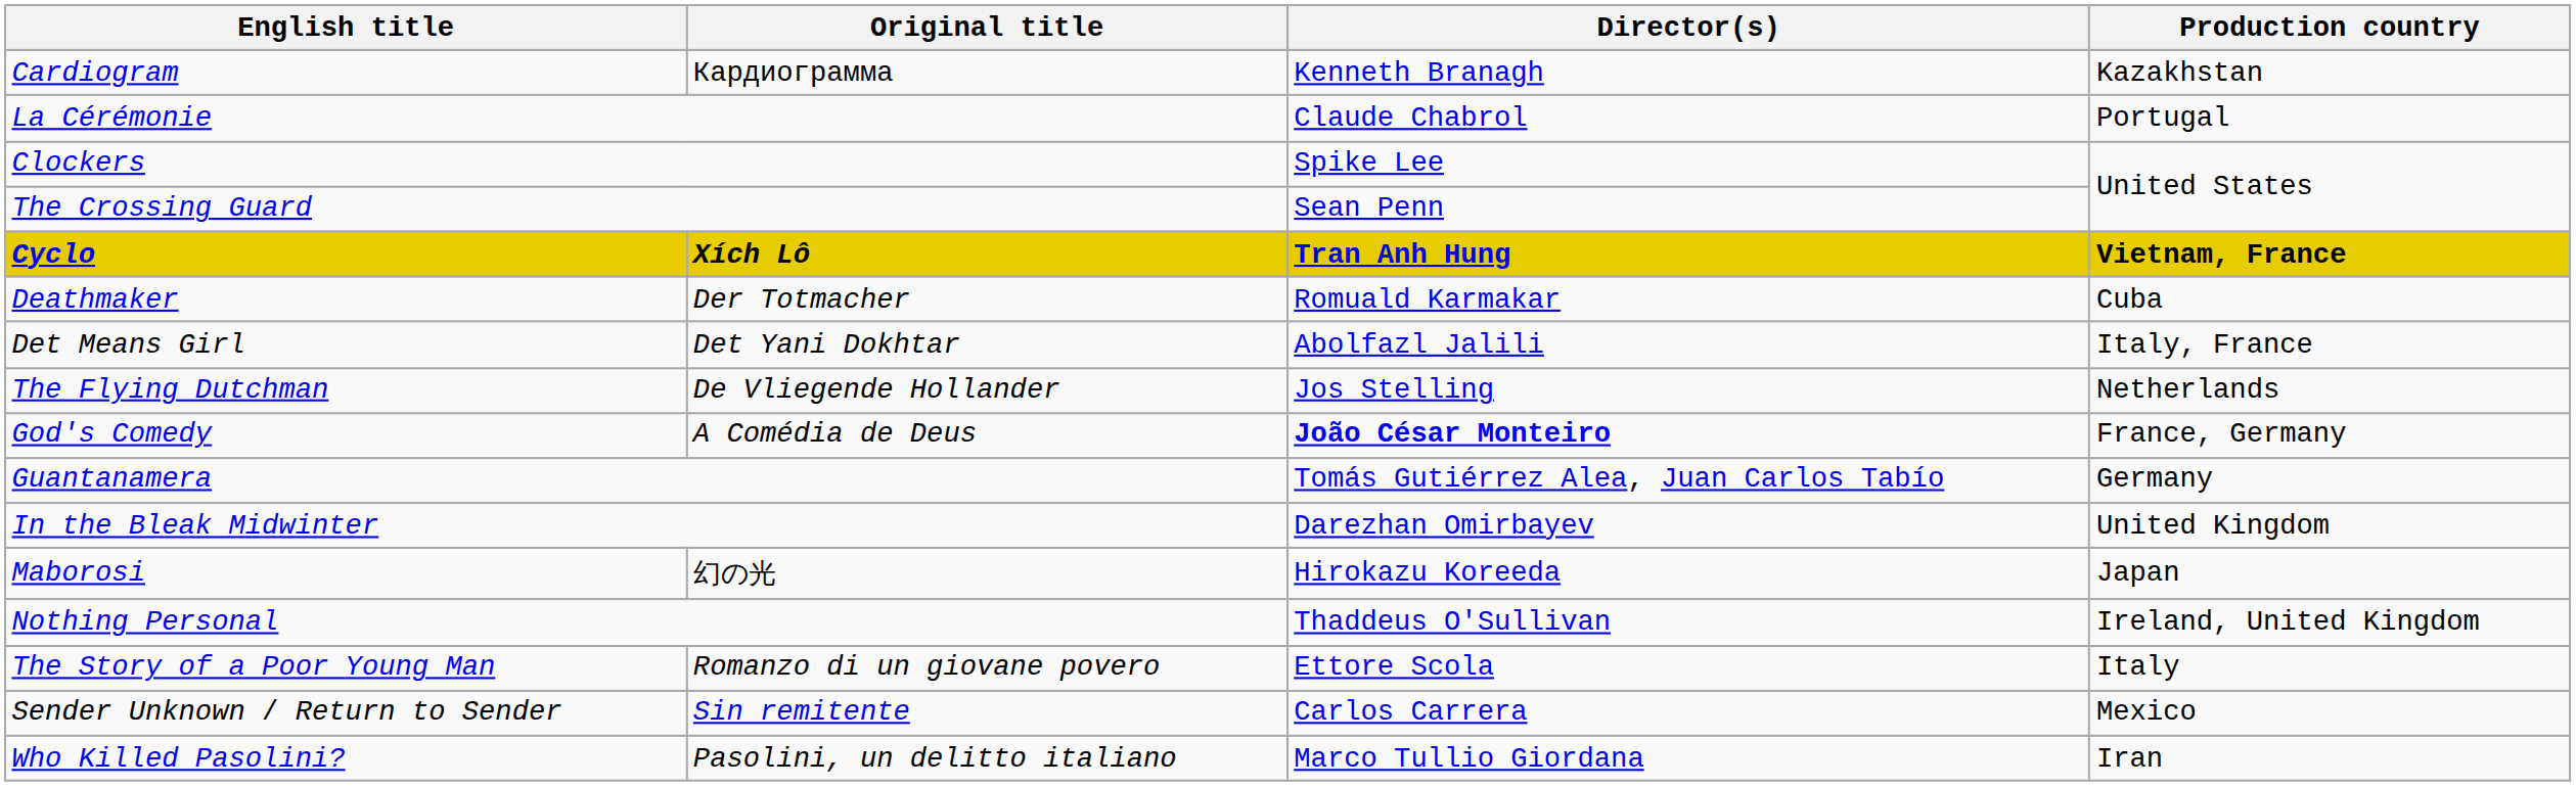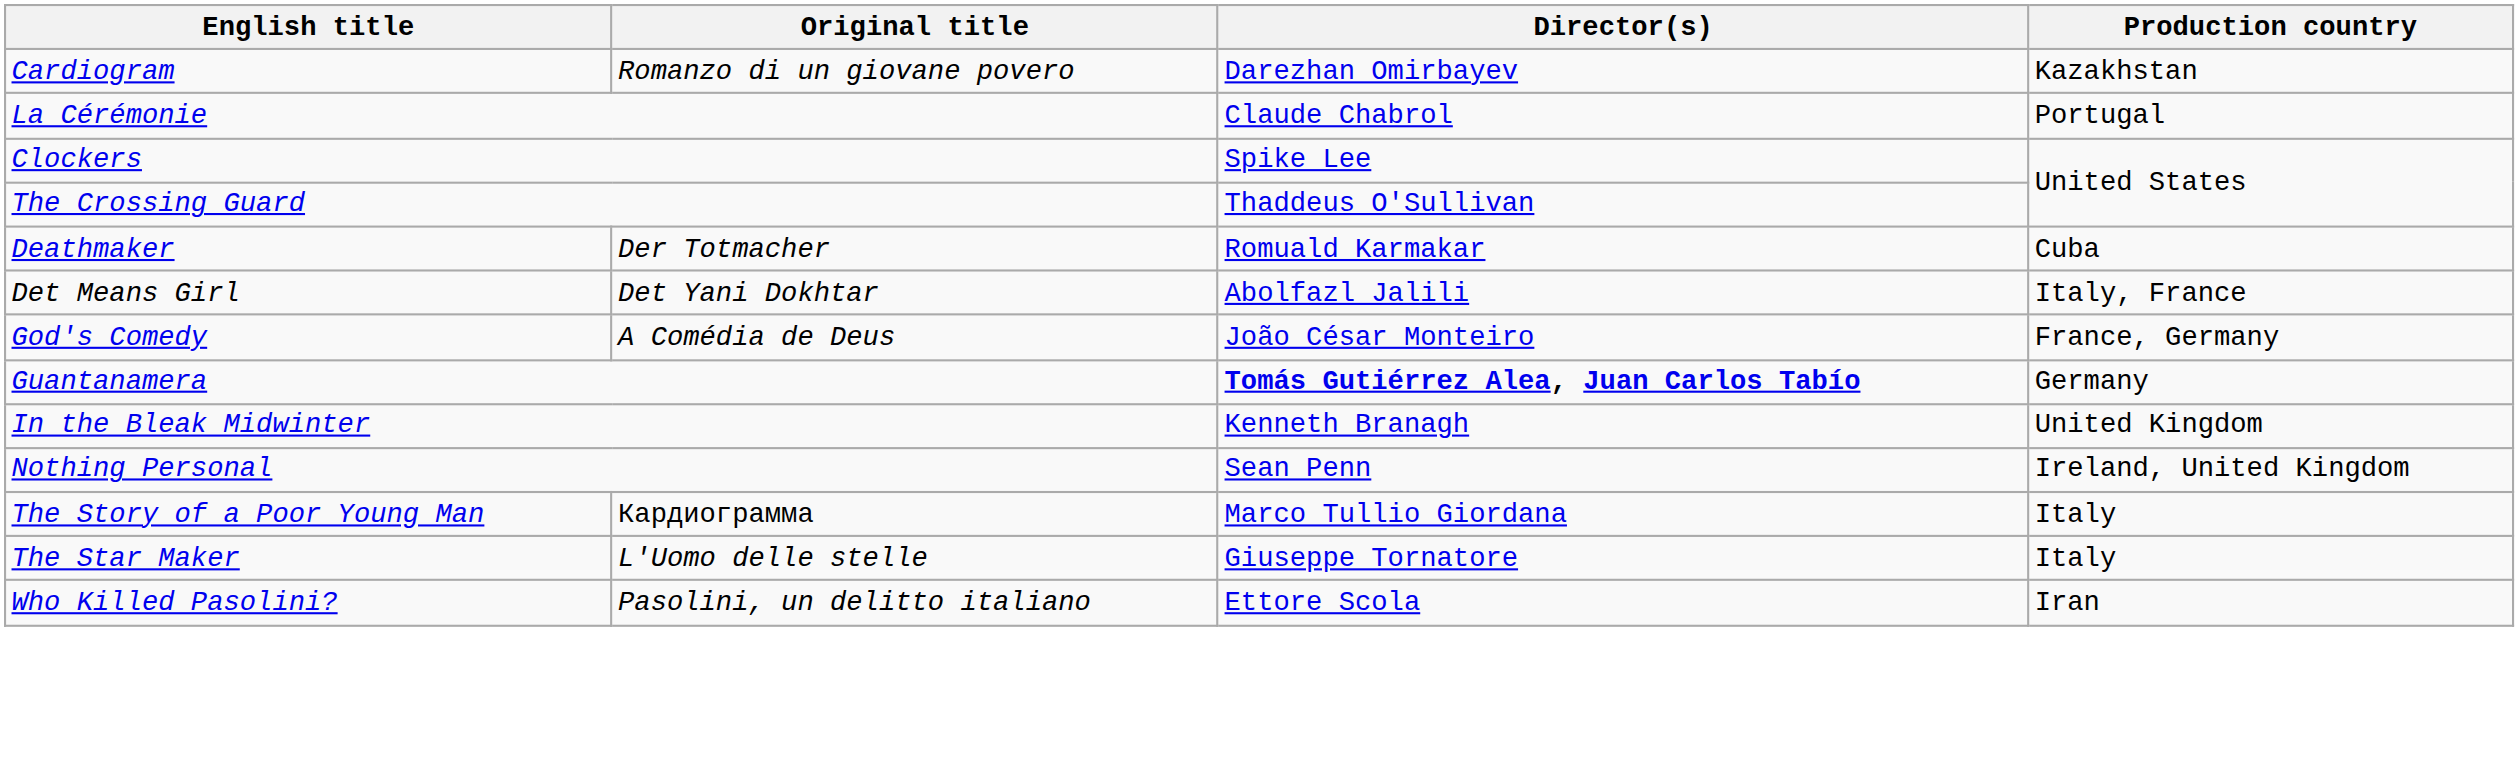Cardiogram | Original title: Кардиограмма -> Romanzo di un giovane povero
Cardiogram | Director(s): Kenneth Branagh -> Darezhan Omirbayev
The Crossing Guard | Director(s): Sean Penn -> Thaddeus O'Sullivan
- row: Cyclo | Xích Lô | Tran Anh Hung | Vietnam, France
- row: The Flying Dutchman | De Vliegende Hollander | Jos Stelling | Netherlands
God's Comedy | Director(s): bold -> normal
Guantanamera | Director(s): normal -> bold
In the Bleak Midwinter | Director(s): Darezhan Omirbayev -> Kenneth Branagh
- row: Maborosi | 幻の光 | Hirokazu Koreeda | Japan
Nothing Personal | Director(s): Thaddeus O'Sullivan -> Sean Penn
The Story of a Poor Young Man | Original title: Romanzo di un giovane povero -> Кардиограмма
The Story of a Poor Young Man | Director(s): Ettore Scola -> Marco Tullio Giordana
- row: Sender Unknown / Return to Sender | Sin remitente | Carlos Carrera | Mexico
+ row: The Star Maker | L'Uomo delle stelle | Giuseppe Tornatore | Italy
Who Killed Pasolini? | Director(s): Marco Tullio Giordana -> Ettore Scola
